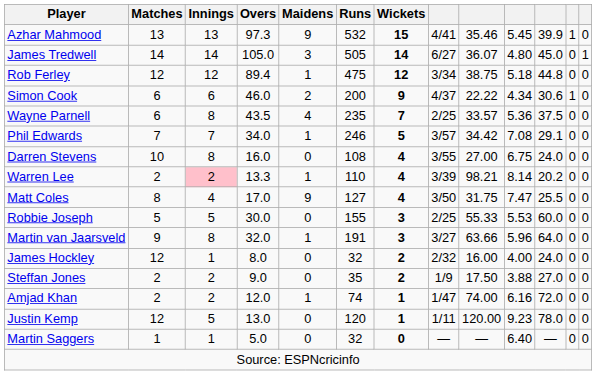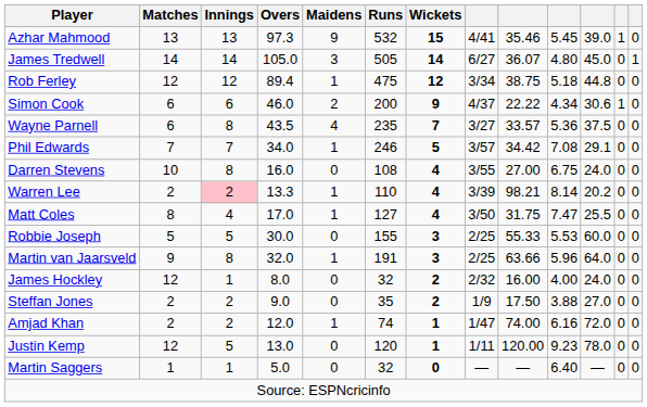Azhar Mahmood | column 11: 39.9 -> 39.0
Wayne Parnell | column 8: 2/25 -> 3/27
Matt Coles | Maidens: 9 -> 1
Martin van Jaarsveld | column 8: 3/27 -> 2/25
